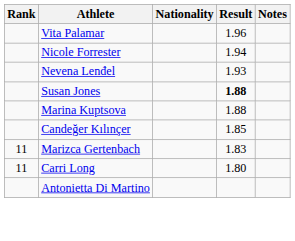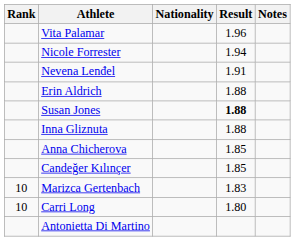Nevena Lenđel | Result: 1.93 -> 1.91
+ row: Erin Aldrich | 1.88
+ row: Inna Gliznuta | 1.88
- row: Marina Kuptsova | 1.88
+ row: Anna Chicherova | 1.85
Marizca Gertenbach | Rank: 11 -> 10
Carri Long | Rank: 11 -> 10
